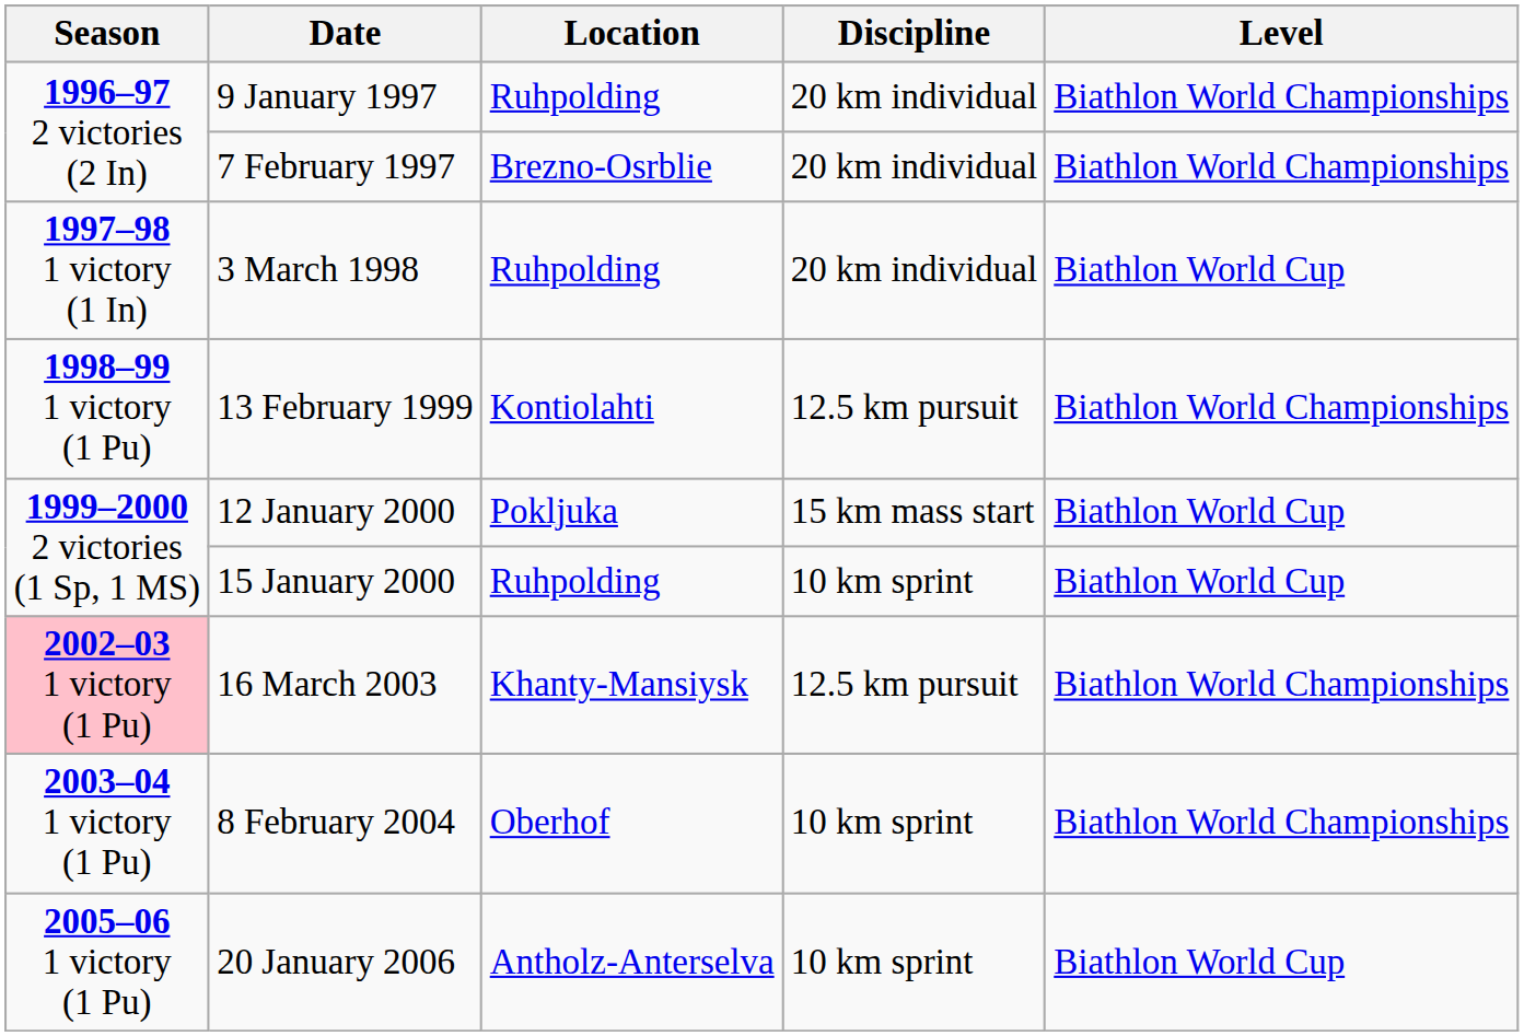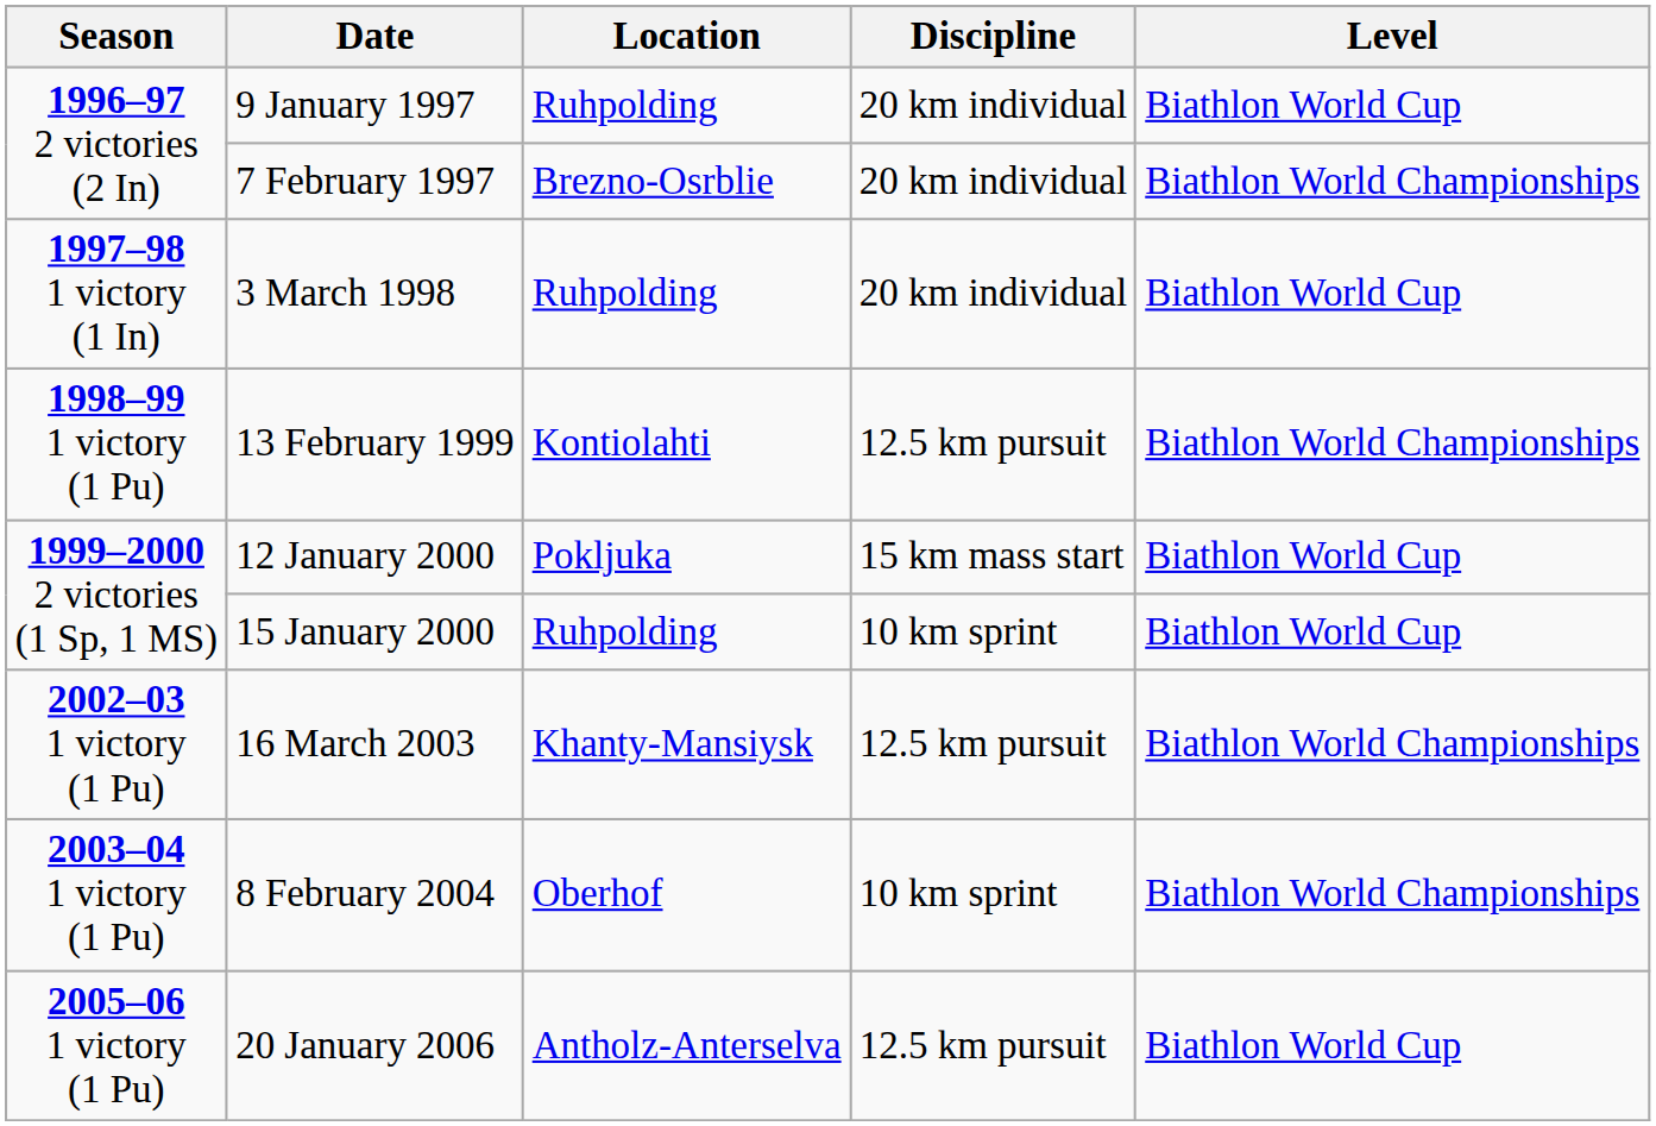9 January 1997 | Level: Biathlon World Championships -> Biathlon World Cup
16 March 2003 | Season: pink background -> no background
20 January 2006 | Discipline: 10 km sprint -> 12.5 km pursuit
